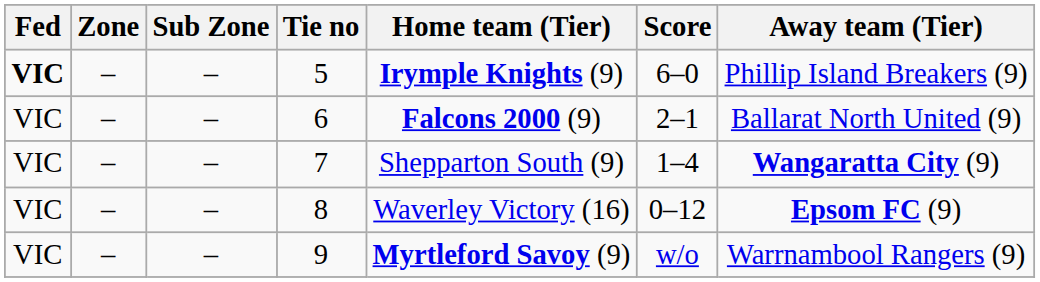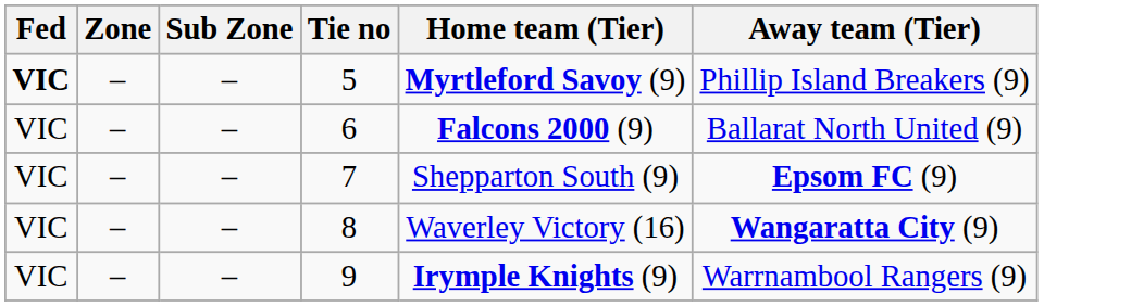- column: Score | 6–0 | 2–1 | 1–4 | 0–12 | w/o
5 | Home team (Tier): Irymple Knights (9) -> Myrtleford Savoy (9)
7 | Away team (Tier): Wangaratta City (9) -> Epsom FC (9)
8 | Away team (Tier): Epsom FC (9) -> Wangaratta City (9)
9 | Home team (Tier): Myrtleford Savoy (9) -> Irymple Knights (9)
